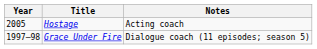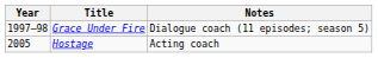rows swapped: Grace Under Fire <-> Hostage
